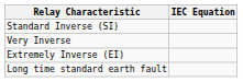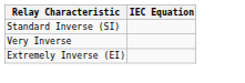- row: Long time standard earth fault
